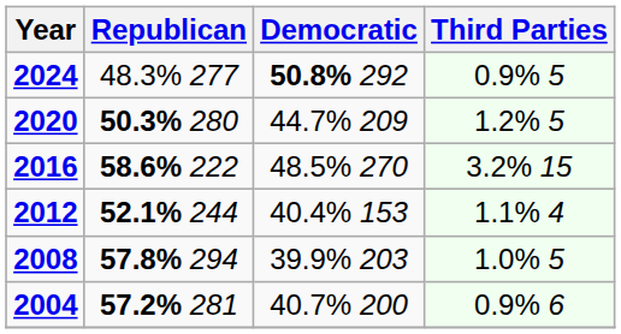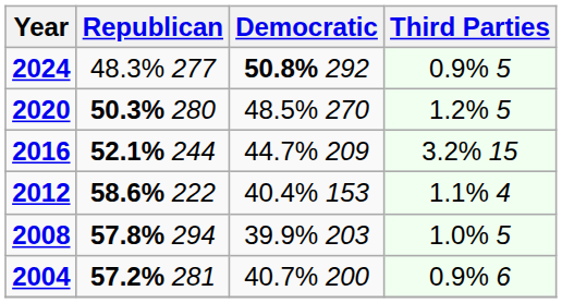2020 | Democratic: 44.7% 209 -> 48.5% 270
2016 | Republican: 58.6% 222 -> 52.1% 244
2016 | Democratic: 48.5% 270 -> 44.7% 209
2012 | Republican: 52.1% 244 -> 58.6% 222
